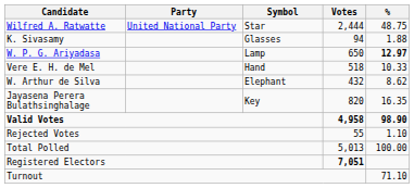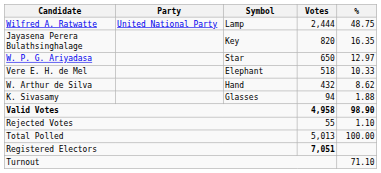Wilfred A. Ratwatte | Symbol: Star -> Lamp
rows swapped: Jayasena Perera Bulathsinghalage <-> K. Sivasamy
W. P. G. Ariyadasa | Symbol: Lamp -> Star
W. P. G. Ariyadasa | %: bold -> normal
Vere E. H. de Mel | Symbol: Hand -> Elephant
W. Arthur de Silva | Symbol: Elephant -> Hand
